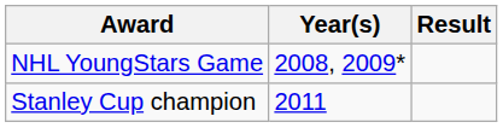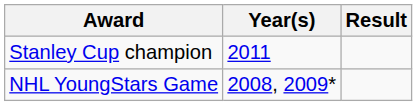rows swapped: NHL YoungStars Game <-> Stanley Cup champion
